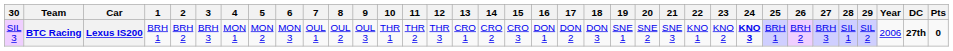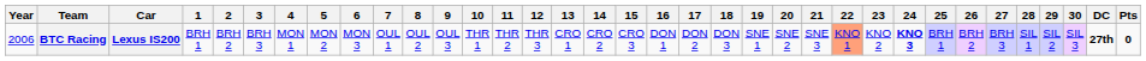columns swapped: Year <-> 30
BTC Racing | 22: no background -> lightsalmon background
